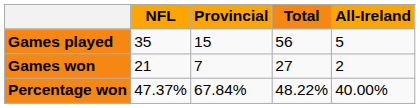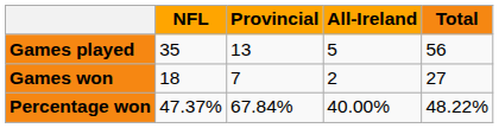columns swapped: All-Ireland <-> Total
Games played | Provincial: 15 -> 13
Games won | NFL: 21 -> 18
